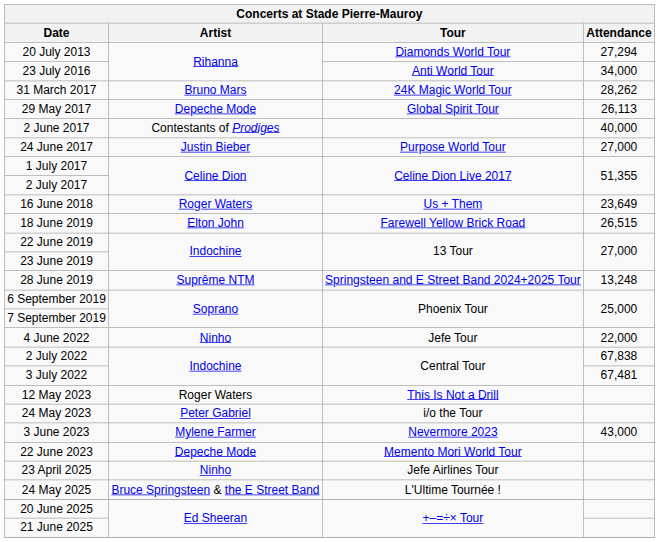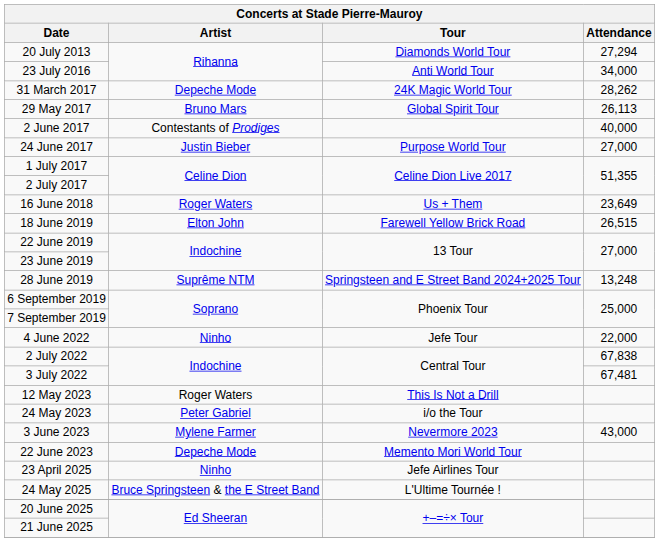31 March 2017 | Artist: Bruno Mars -> Depeche Mode
29 May 2017 | Artist: Depeche Mode -> Bruno Mars
